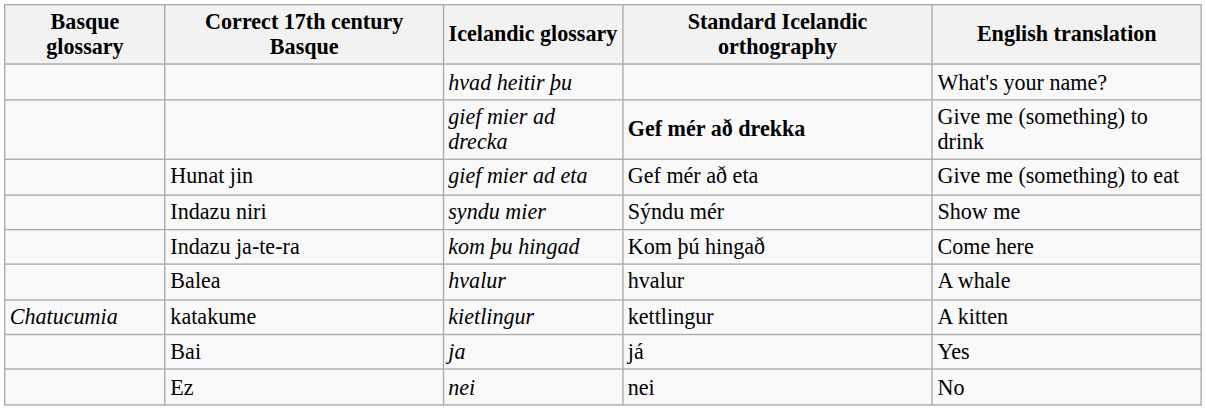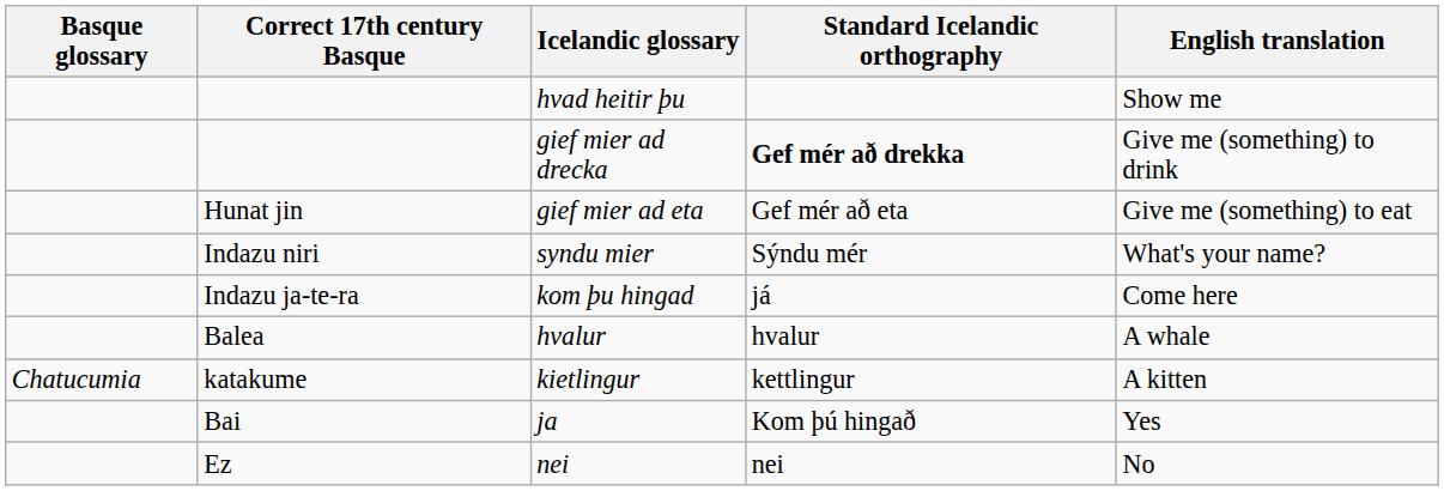hvad heitir þu | English translation: What's your name? -> Show me
syndu mier | English translation: Show me -> What's your name?
kom þu hingad | Standard Icelandic orthography: Kom þú hingað -> já
ja | Standard Icelandic orthography: já -> Kom þú hingað
